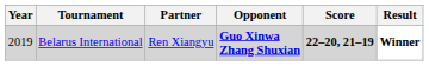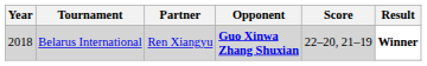Belarus International | Year: 2019 -> 2018
Belarus International | Score: bold -> normal
